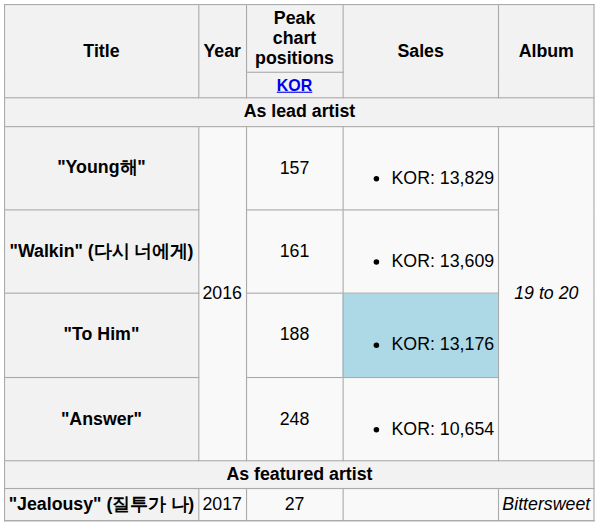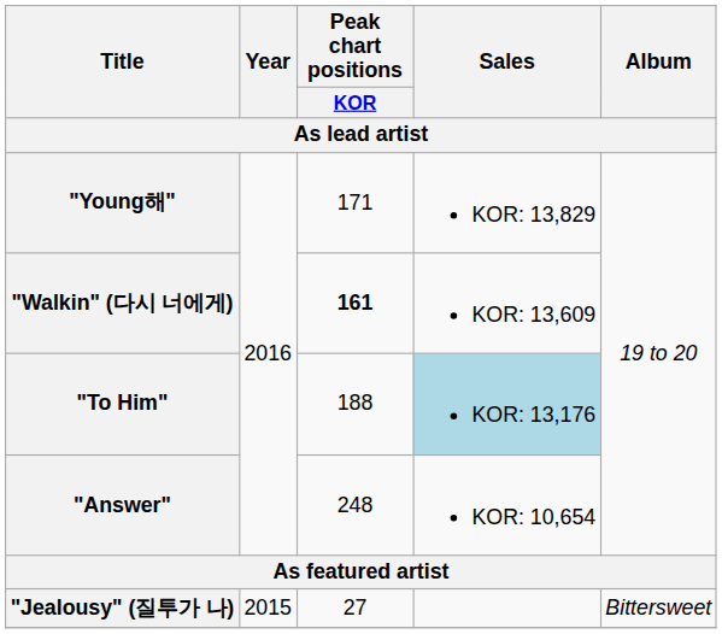"Young해" | Peak chart positions / KOR: 157 -> 171
"Walkin" (다시 너에게) | Peak chart positions / KOR: normal -> bold
"Jealousy" (질투가 나) | Year: 2017 -> 2015
